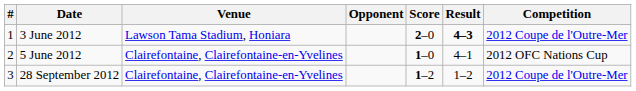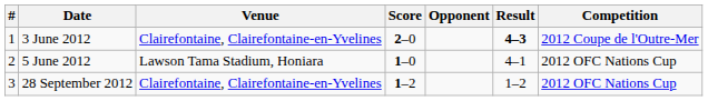columns swapped: Opponent <-> Score
3 June 2012 | Venue: Lawson Tama Stadium, Honiara -> Clairefontaine, Clairefontaine-en-Yvelines
5 June 2012 | Venue: Clairefontaine, Clairefontaine-en-Yvelines -> Lawson Tama Stadium, Honiara
28 September 2012 | Competition: 2012 Coupe de l'Outre-Mer -> 2012 OFC Nations Cup
